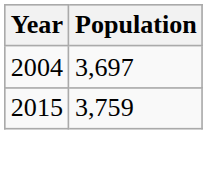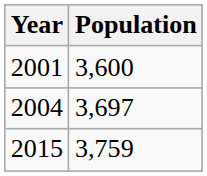+ row: 2001 | 3,600
